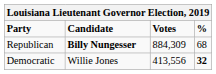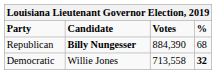Republican | Votes: 884,309 -> 884,390
Democratic | Votes: 413,556 -> 713,558
